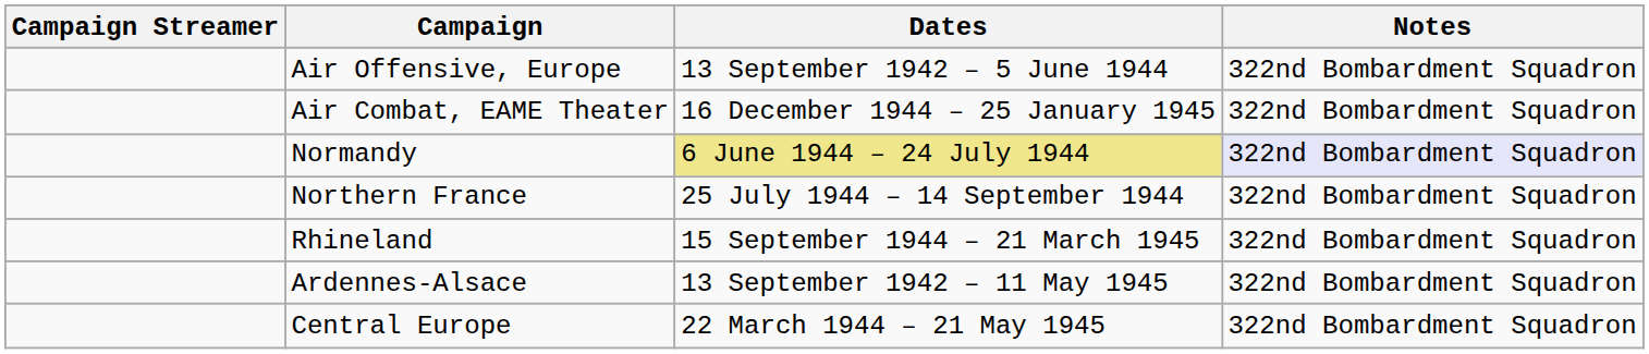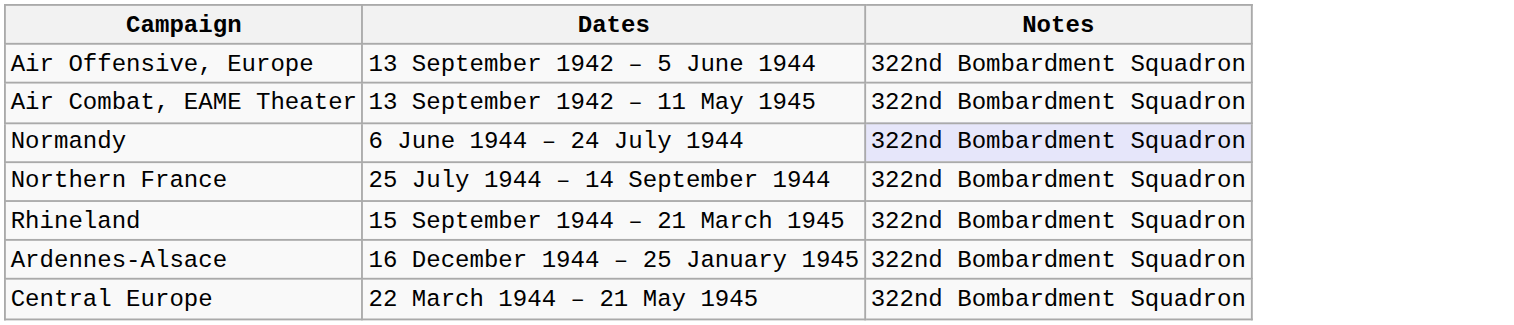- column: Campaign Streamer
Air Combat, EAME Theater | Dates: 16 December 1944 – 25 January 1945 -> 13 September 1942 – 11 May 1945
Normandy | Dates: khaki background -> no background
Ardennes-Alsace | Dates: 13 September 1942 – 11 May 1945 -> 16 December 1944 – 25 January 1945
